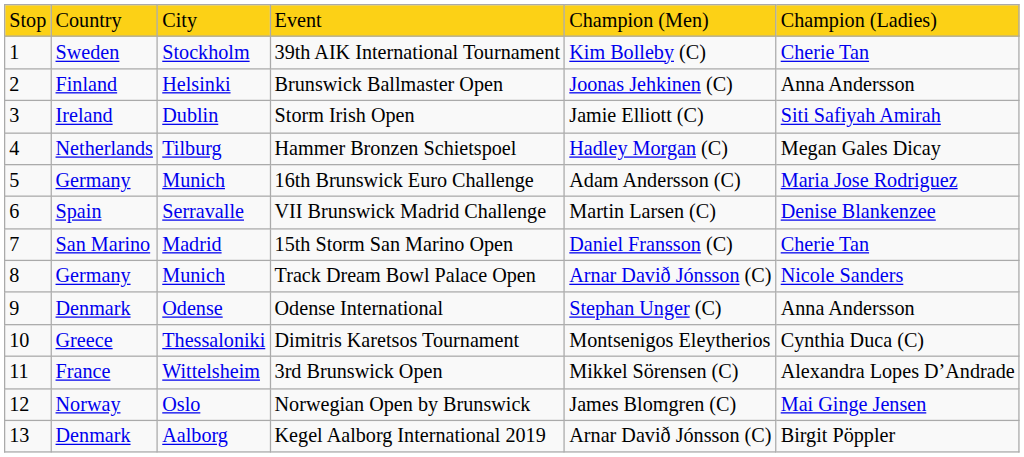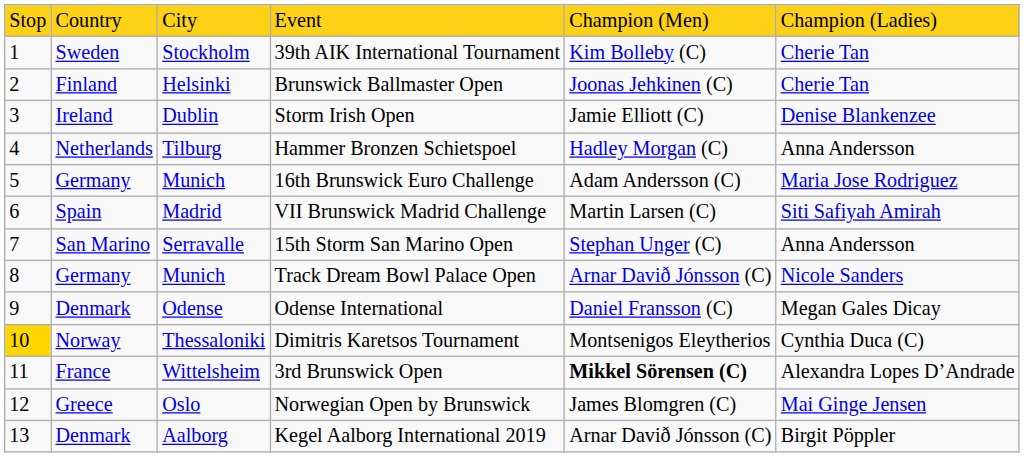Brunswick Ballmaster Open | column 6: Anna Andersson -> Cherie Tan
Storm Irish Open | column 6: Siti Safiyah Amirah -> Denise Blankenzee
Hammer Bronzen Schietspoel | column 6: Megan Gales Dicay -> Anna Andersson
VII Brunswick Madrid Challenge | column 3: Serravalle -> Madrid
VII Brunswick Madrid Challenge | column 6: Denise Blankenzee -> Siti Safiyah Amirah
15th Storm San Marino Open | column 3: Madrid -> Serravalle
15th Storm San Marino Open | column 5: Daniel Fransson (C) -> Stephan Unger (C)
15th Storm San Marino Open | column 6: Cherie Tan -> Anna Andersson
Odense International | column 5: Stephan Unger (C) -> Daniel Fransson (C)
Odense International | column 6: Anna Andersson -> Megan Gales Dicay
Dimitris Karetsos Tournament | column 1: no background -> gold background
Dimitris Karetsos Tournament | column 2: Greece -> Norway
3rd Brunswick Open | column 5: normal -> bold
Norwegian Open by Brunswick | column 2: Norway -> Greece
